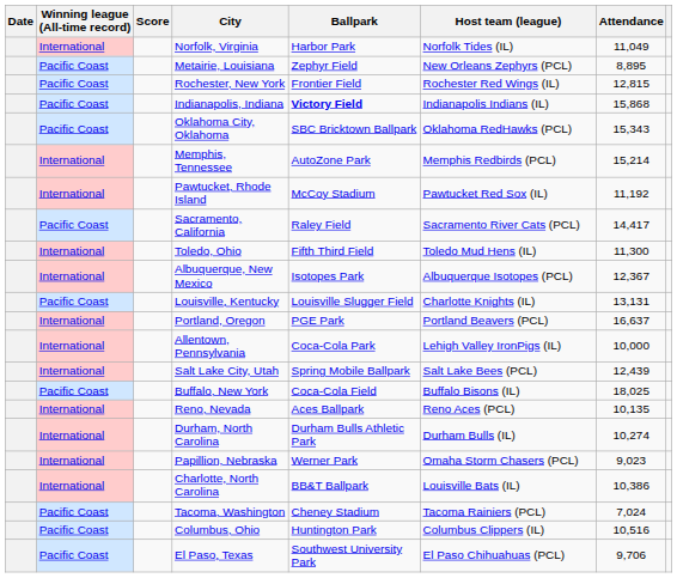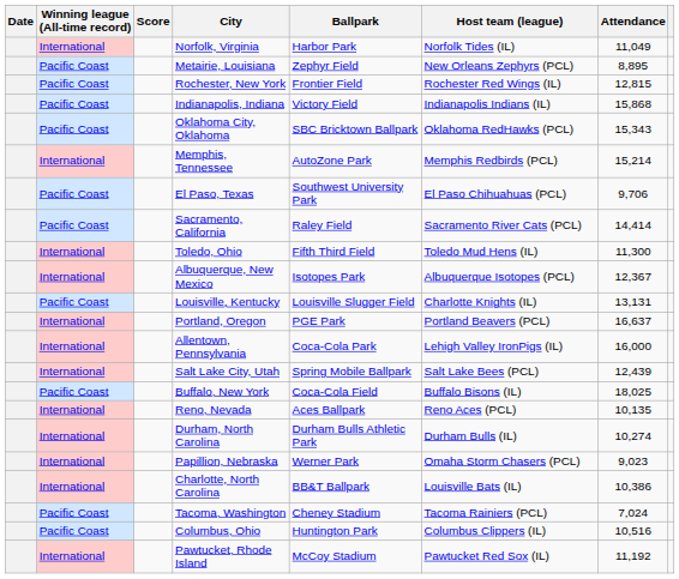Indianapolis, Indiana | Ballpark: bold -> normal
rows swapped: Pawtucket, Rhode Island <-> El Paso, Texas
Sacramento, California | Attendance: 14,417 -> 14,414
Allentown, Pennsylvania | Attendance: 10,000 -> 16,000
